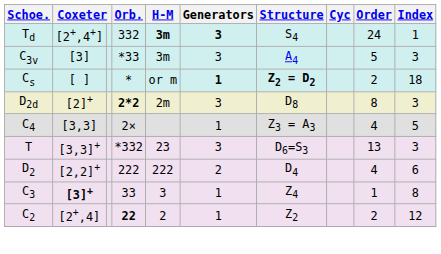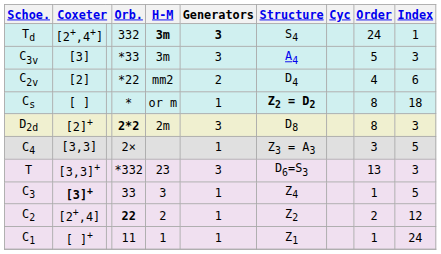+ row: C2v | [2] | *22 | mm2 | 2 | D4 | 4 | 6
Cs | Generators: bold -> normal
Cs | Order: 2 -> 8
C4 | Order: 4 -> 3
- row: D2 | [2,2]+ | 222 | 222 | 2 | D4 | 4 | 6
C3 | Index: 8 -> 5
+ row: C1 | [ ]+ | 11 | 1 | 1 | Z1 | 1 | 24
